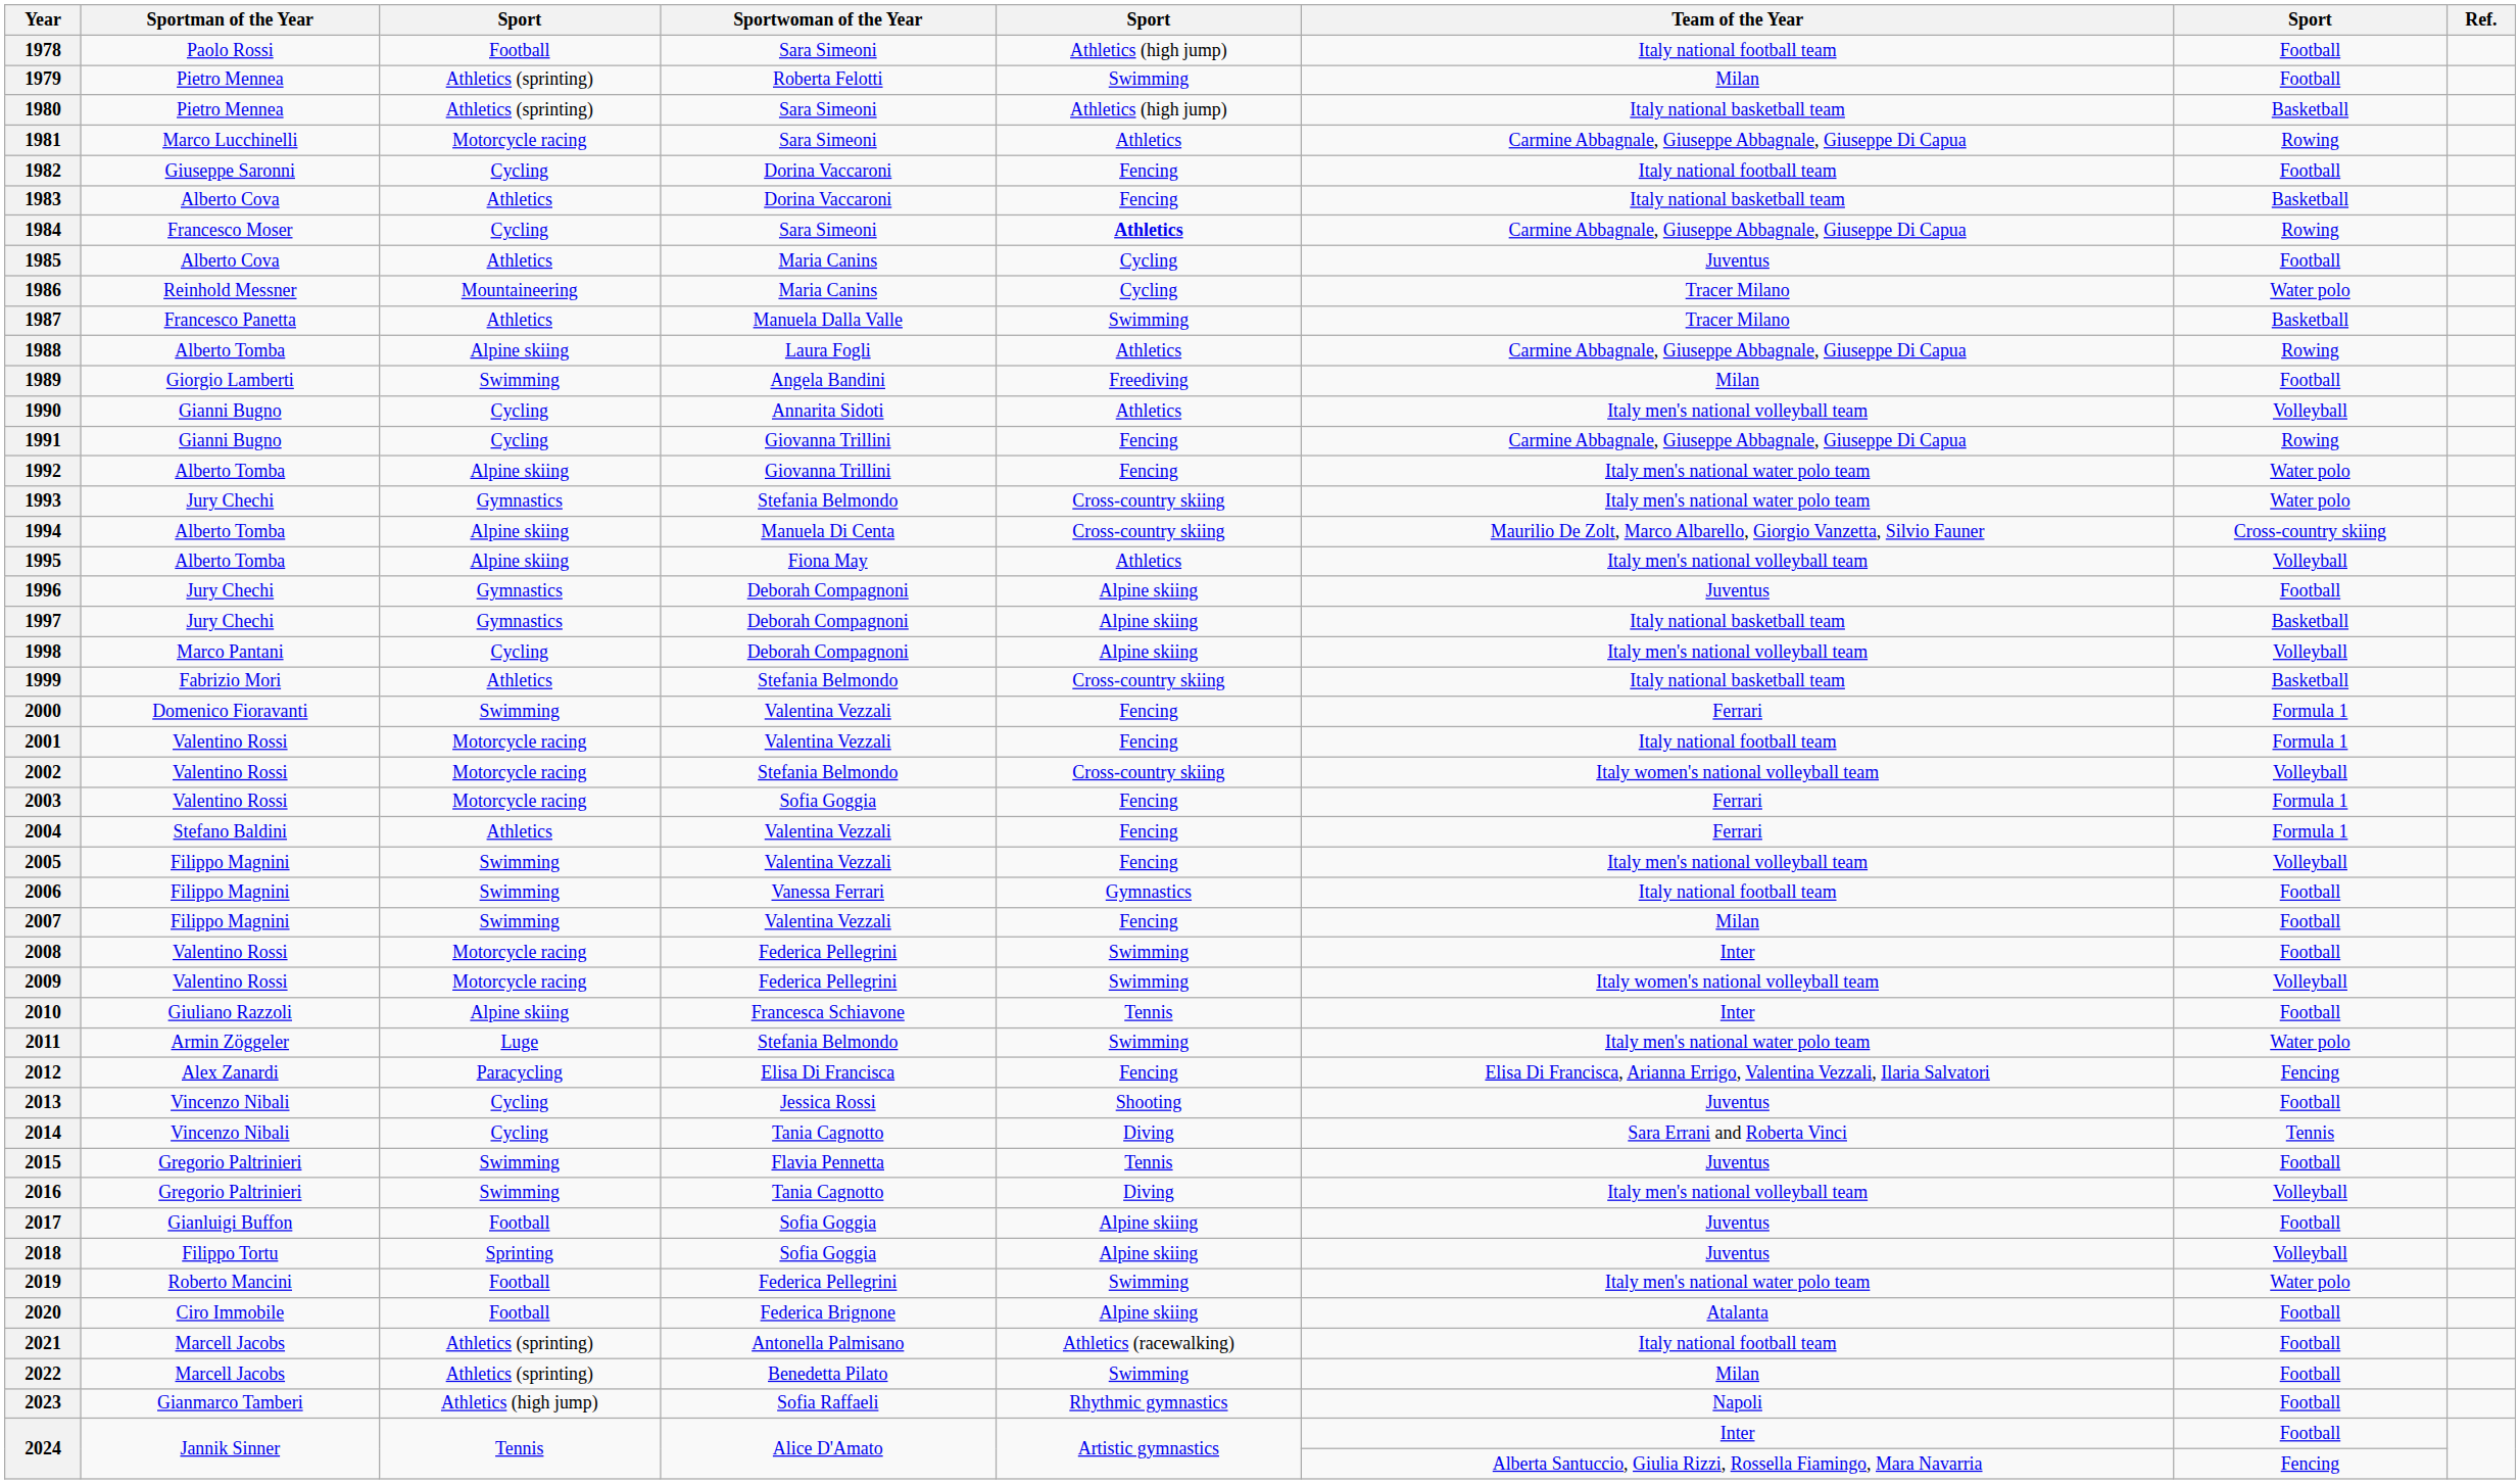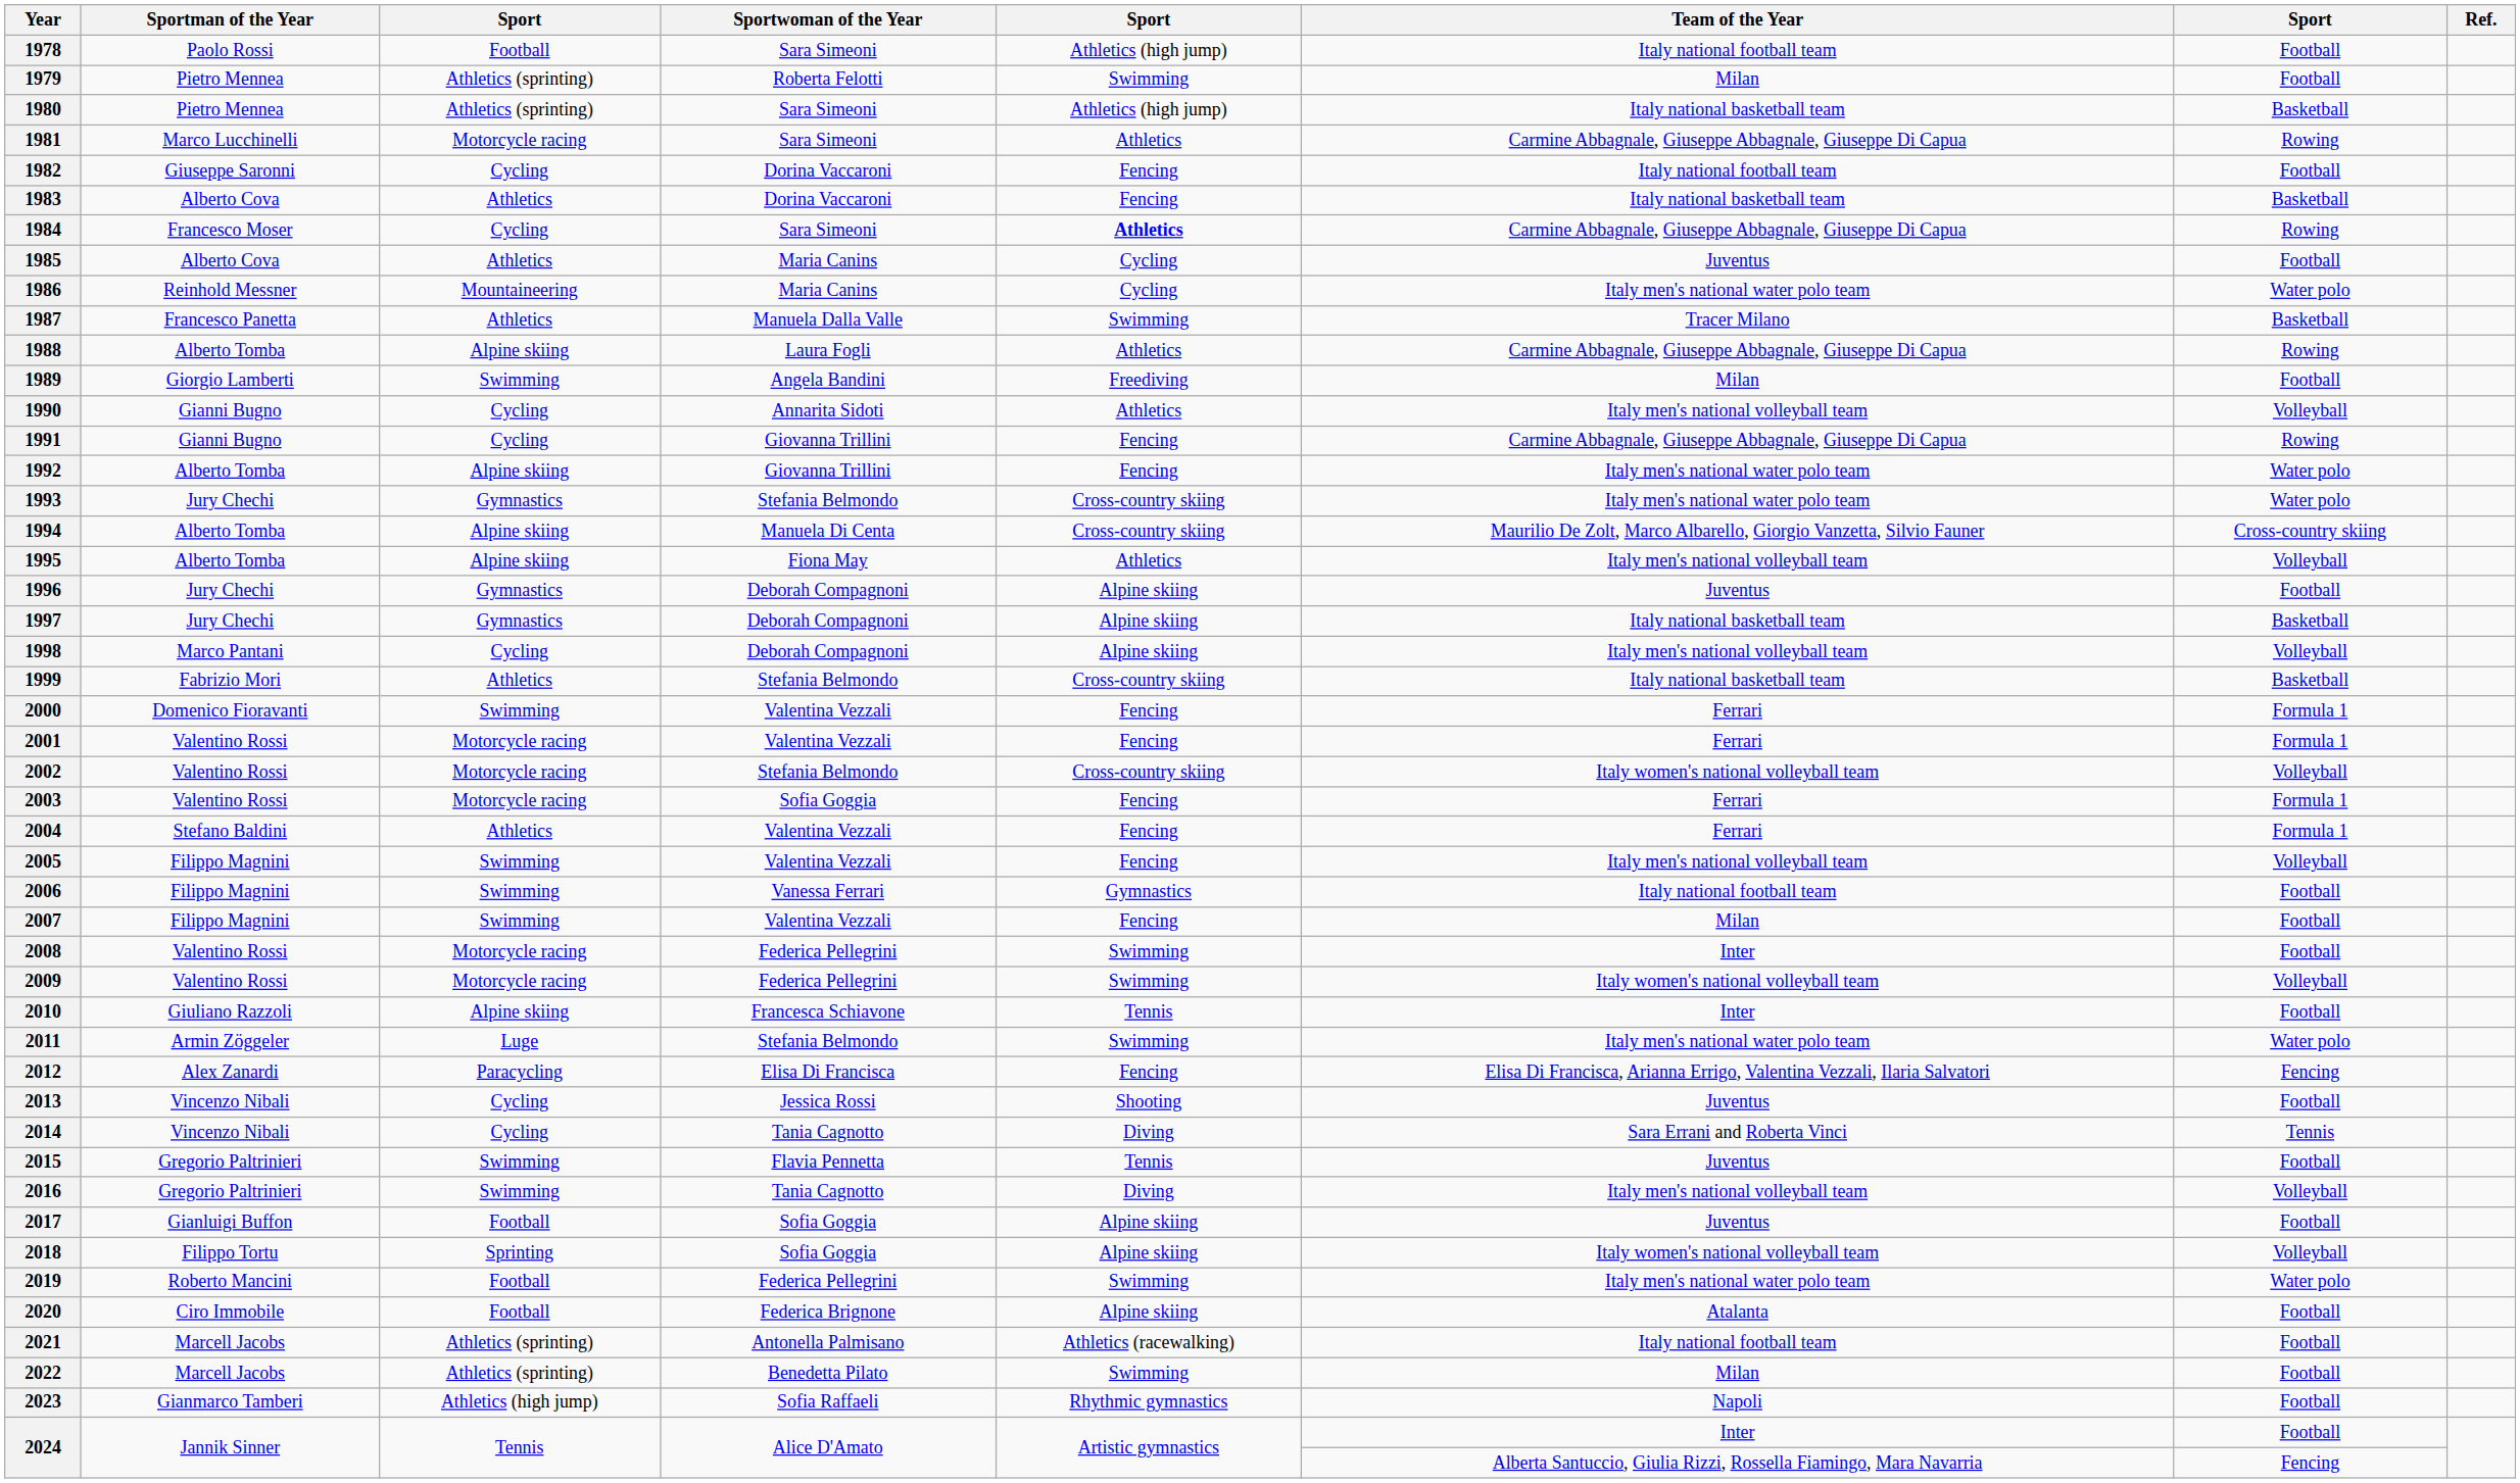1986 | Team of the Year: Tracer Milano -> Italy men's national water polo team
2001 | Team of the Year: Italy national football team -> Ferrari
2018 | Team of the Year: Juventus -> Italy women's national volleyball team
